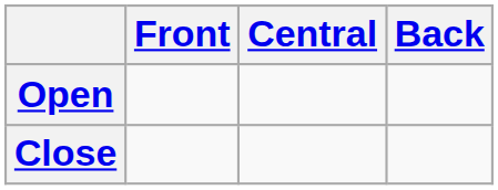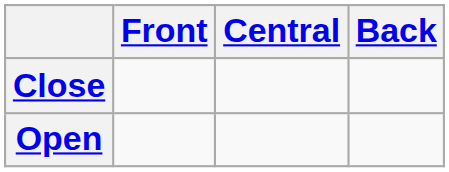rows swapped: Close <-> Open
